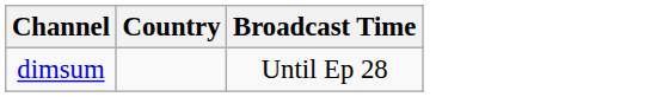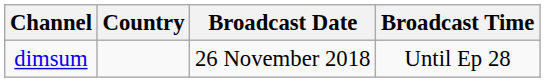+ column: Broadcast Date | 26 November 2018
